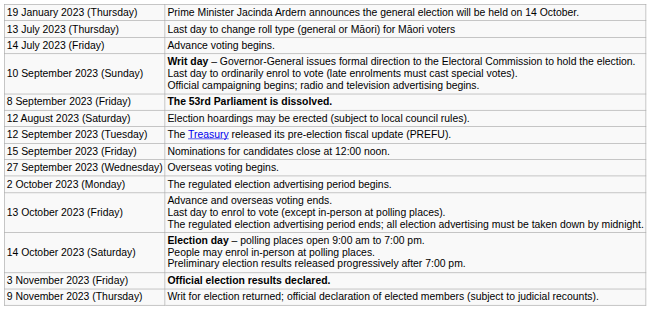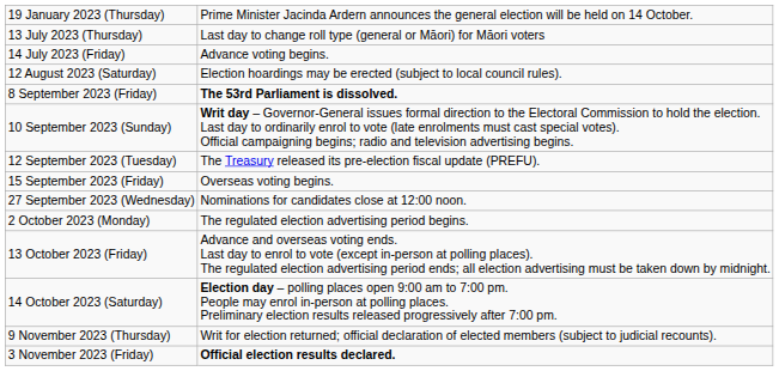rows swapped: 12 August 2023 (Saturday) <-> 10 September 2023 (Sunday)
15 September 2023 (Friday) | column 2: Nominations for candidates close at 12:00 noon. -> Overseas voting begins.
27 September 2023 (Wednesday) | column 2: Overseas voting begins. -> Nominations for candidates close at 12:00 noon.
rows swapped: 3 November 2023 (Friday) <-> 9 November 2023 (Thursday)
